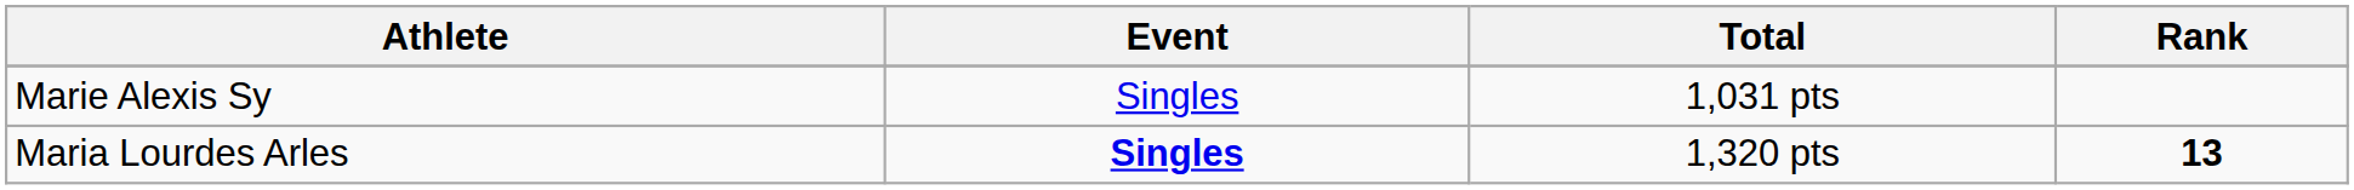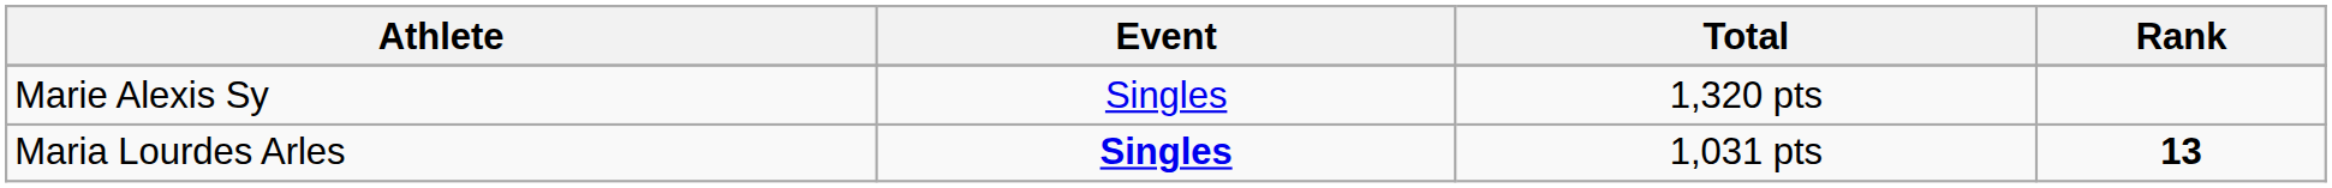Marie Alexis Sy | Total: 1,031 pts -> 1,320 pts
Maria Lourdes Arles | Total: 1,320 pts -> 1,031 pts
